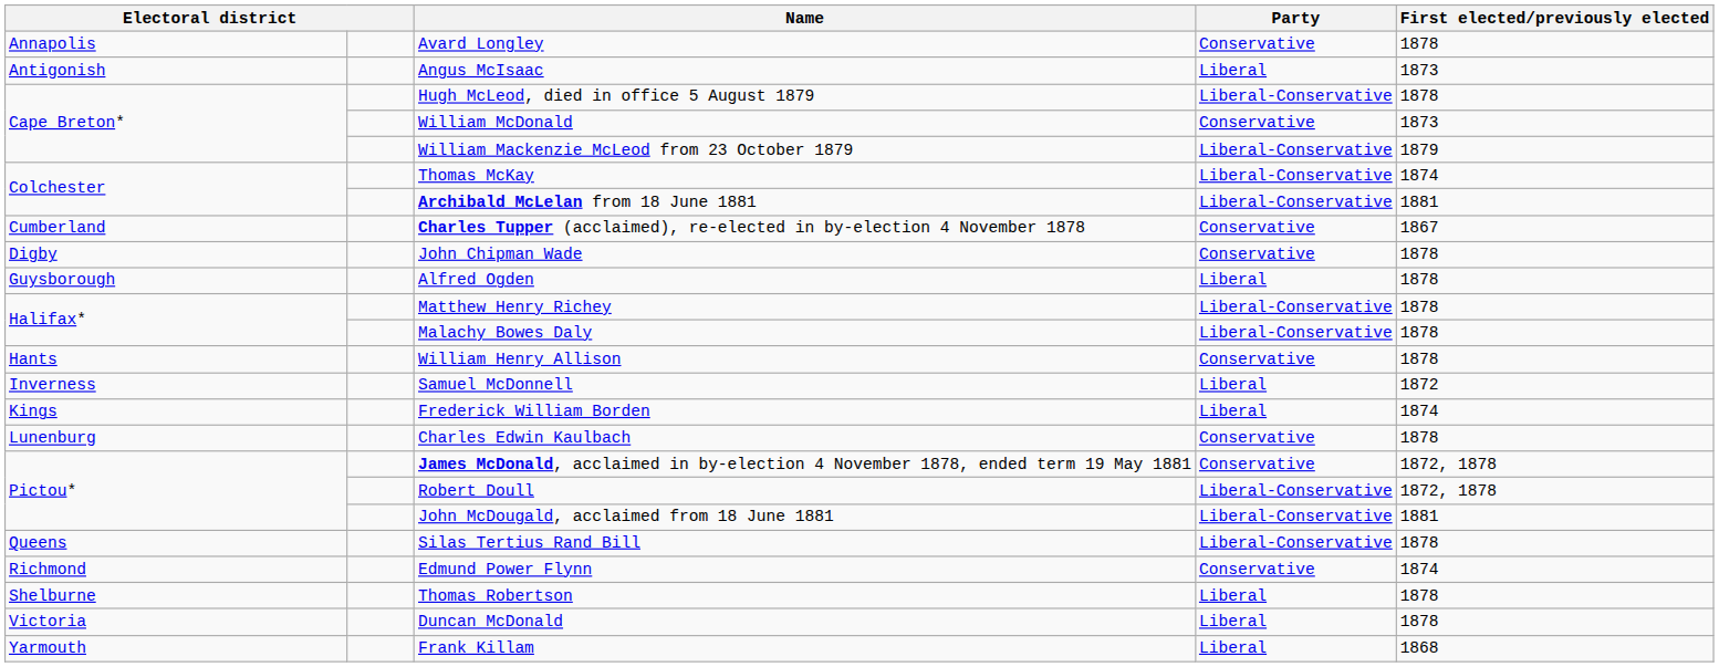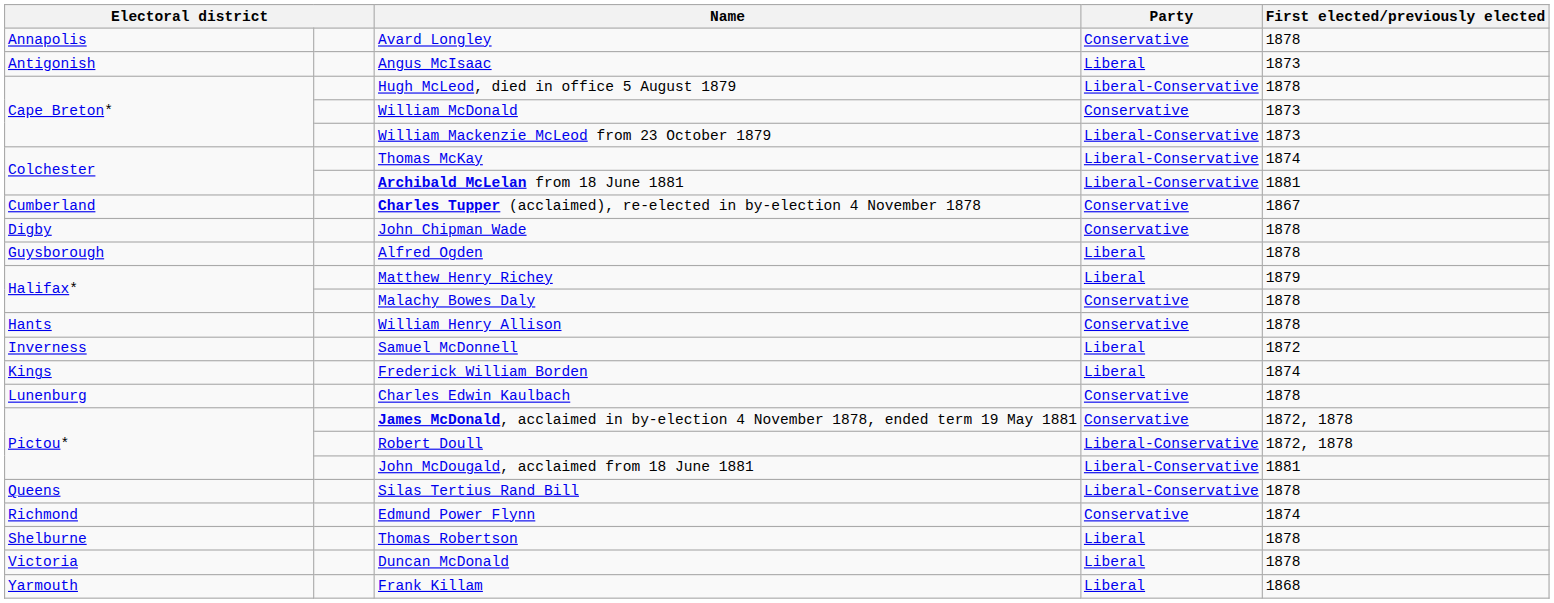William Mackenzie McLeod from 23 October 1879 | First elected/previously elected: 1879 -> 1873
Matthew Henry Richey | Party: Liberal-Conservative -> Liberal
Matthew Henry Richey | First elected/previously elected: 1878 -> 1879
Malachy Bowes Daly | Party: Liberal-Conservative -> Conservative
